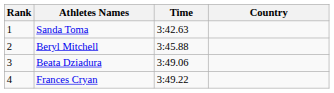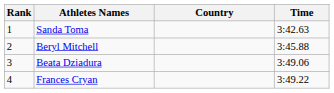columns swapped: Country <-> Time
